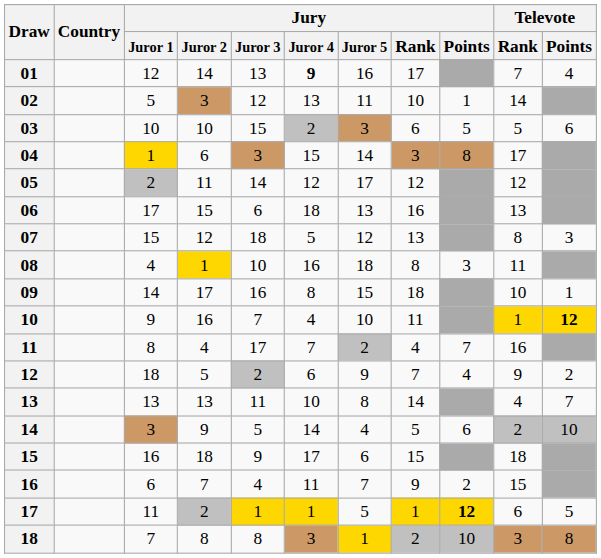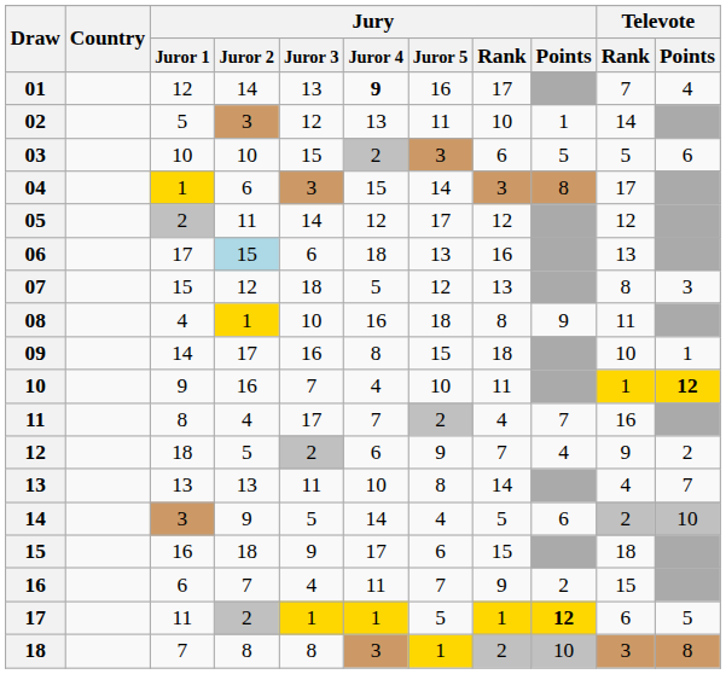06 | Jury / Juror 2: no background -> lightblue background
08 | Jury / Points: 3 -> 9
